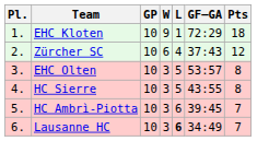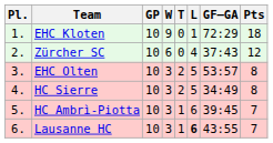+ column: T | 0 | 0 | 2 | 2 | 1 | 1
HC Sierre | GF–GA: 43:55 -> 34:49
Lausanne HC | GF–GA: 34:49 -> 43:55
